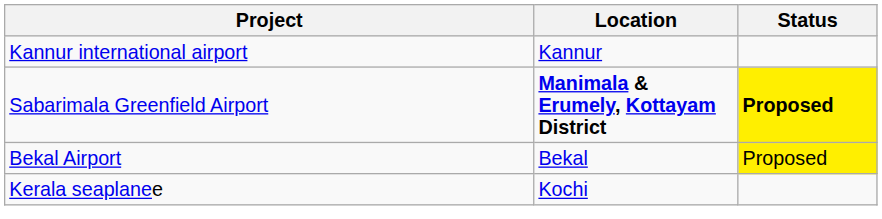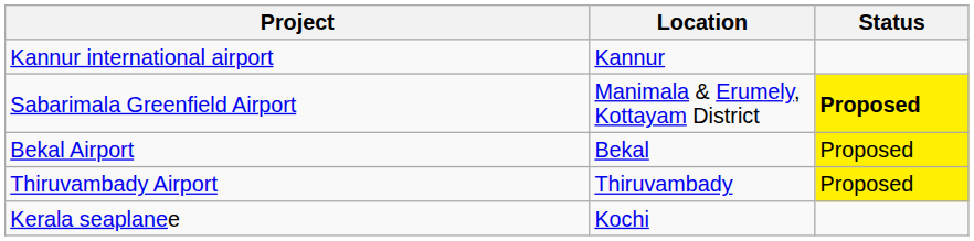Sabarimala Greenfield Airport | Location: bold -> normal
+ row: Thiruvambady Airport | Thiruvambady | Proposed
